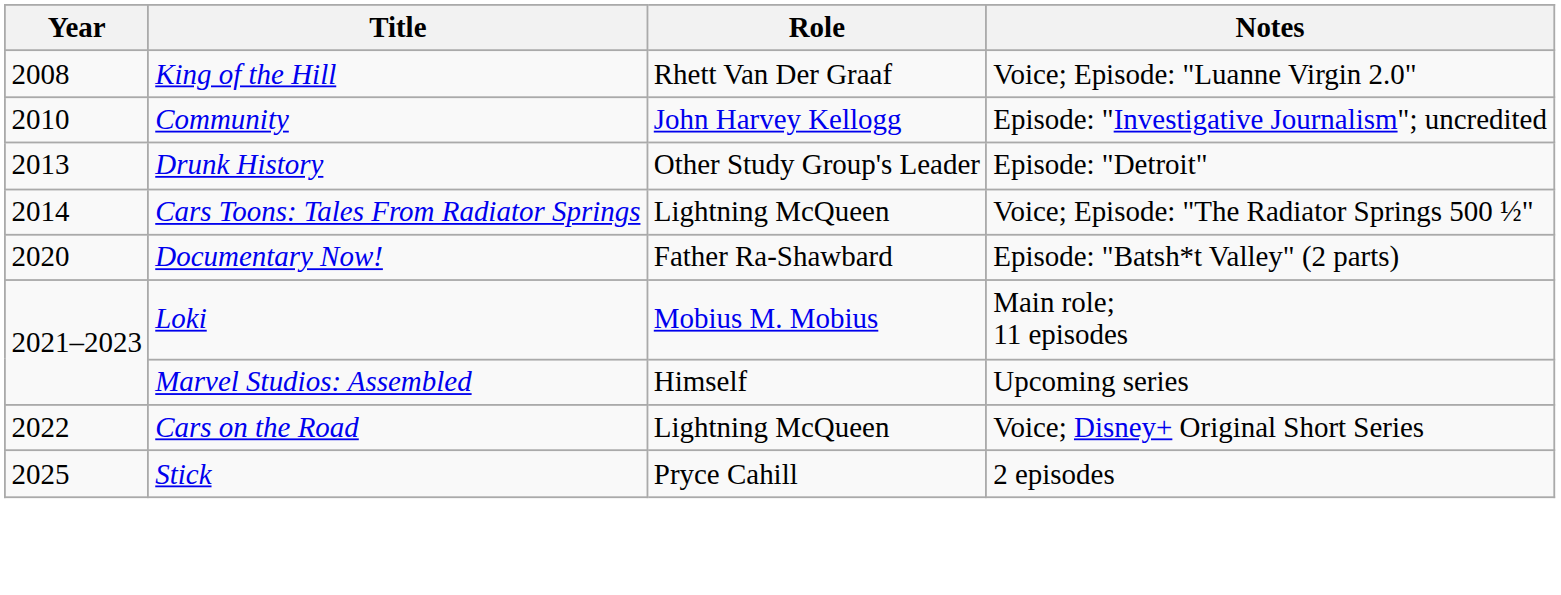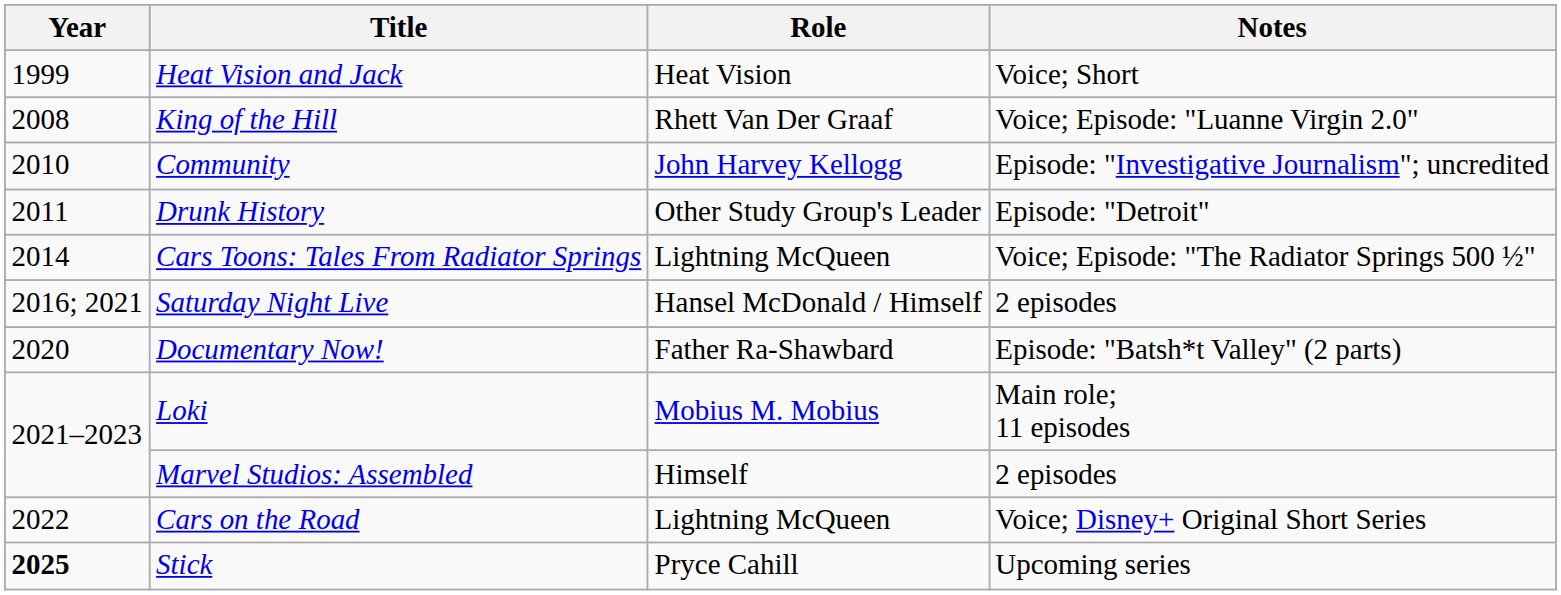+ row: 1999 | Heat Vision and Jack | Heat Vision | Voice; Short
Drunk History | Year: 2013 -> 2011
+ row: 2016; 2021 | Saturday Night Live | Hansel McDonald / Himself | 2 episodes
Marvel Studios: Assembled | Notes: Upcoming series -> 2 episodes
Stick | Year: normal -> bold
Stick | Notes: 2 episodes -> Upcoming series
